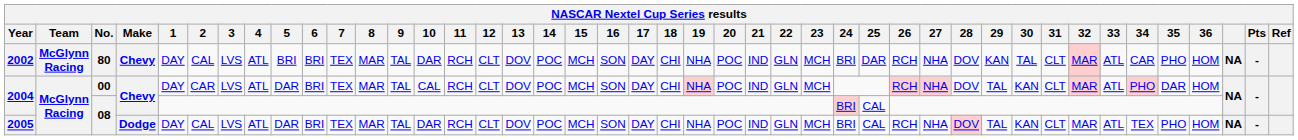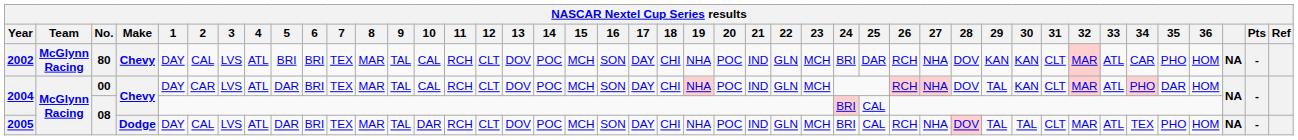2002 | 10: DAR -> CAL
2002 | 30: TAL -> KAN
2005 | 30: KAN -> TAL
